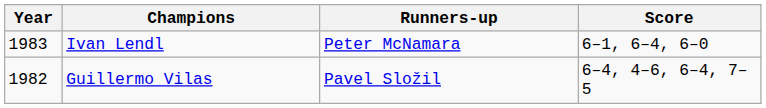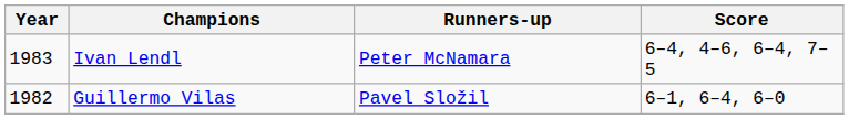Ivan Lendl | Score: 6–1, 6–4, 6–0 -> 6–4, 4–6, 6–4, 7–5
Guillermo Vilas | Score: 6–4, 4–6, 6–4, 7–5 -> 6–1, 6–4, 6–0
